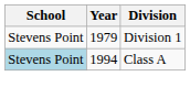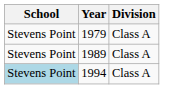1979 | Division: Division 1 -> Class A
+ row: Stevens Point | 1989 | Class A
